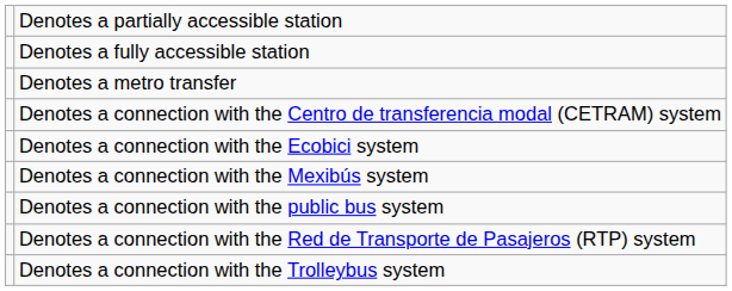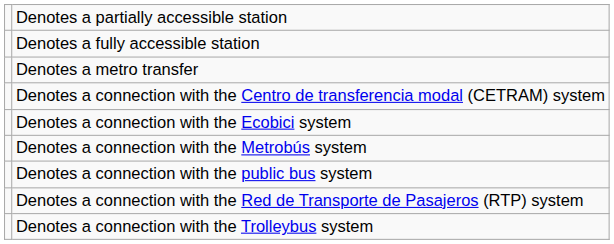+ row: Denotes a connection with the Metrobús system
- row: Denotes a connection with the Mexibús system
